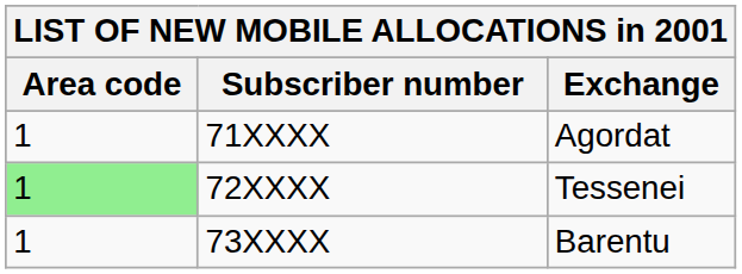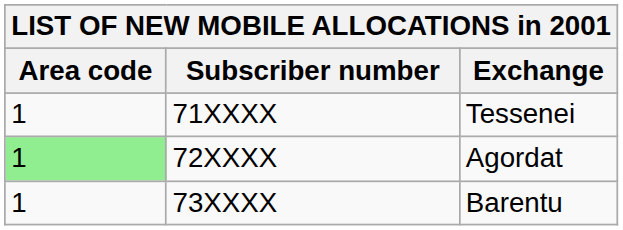71XXXX | Exchange: Agordat -> Tessenei
72XXXX | Exchange: Tessenei -> Agordat
